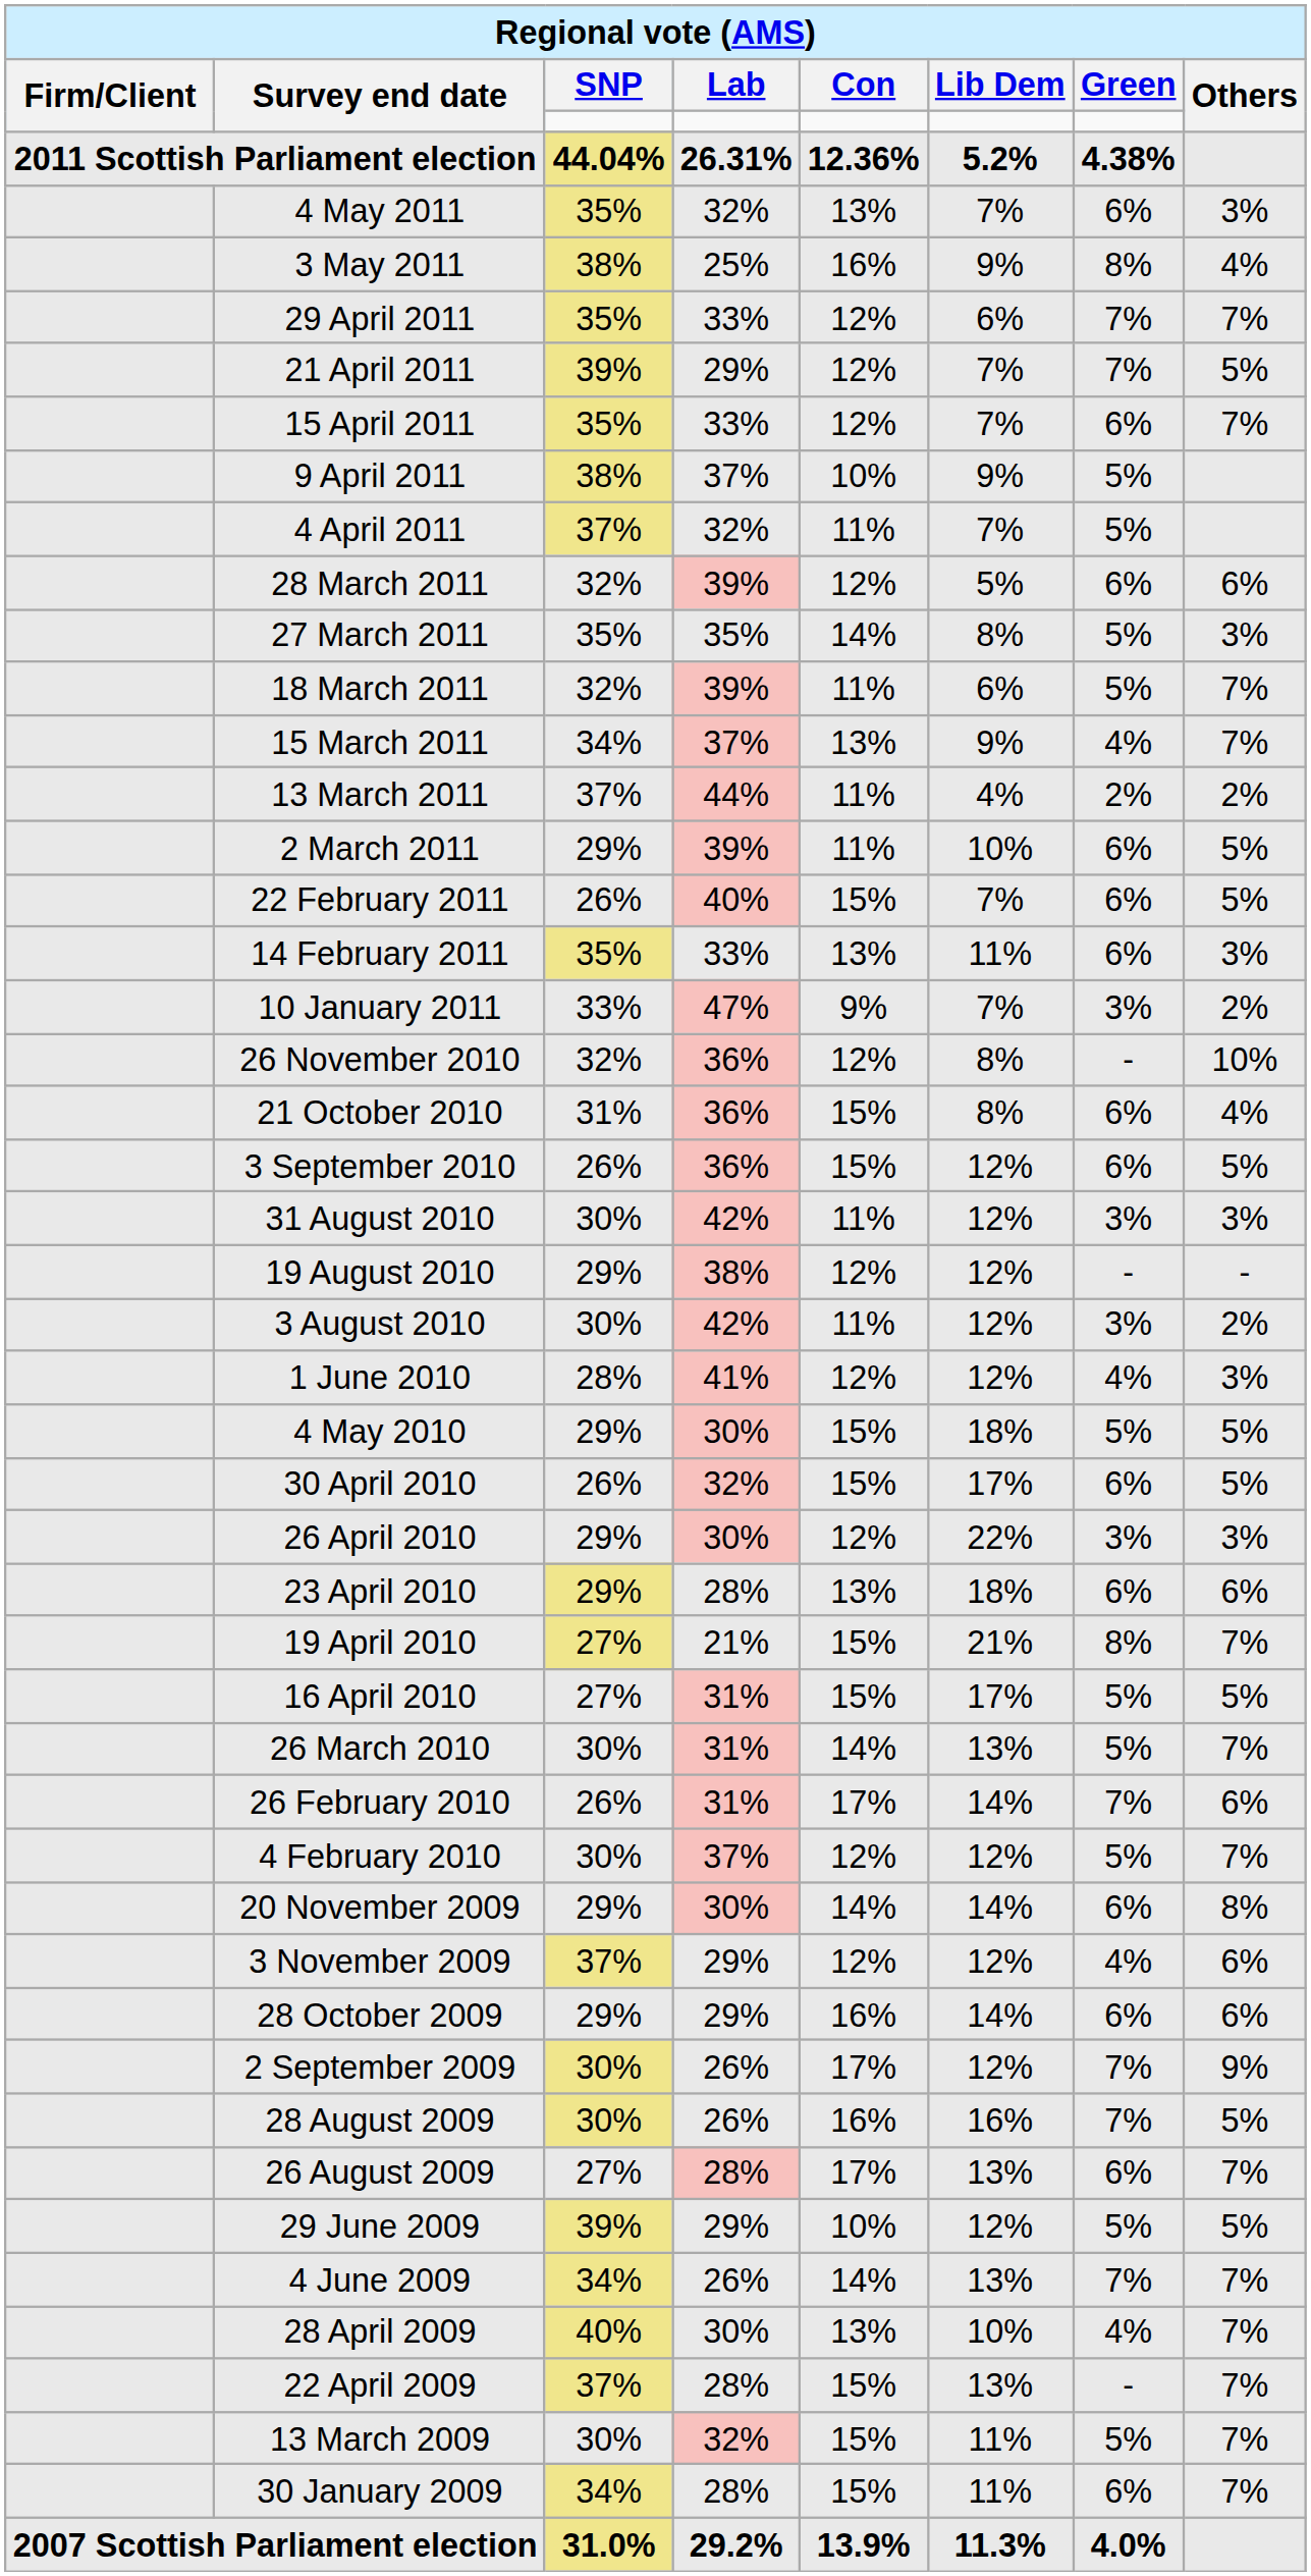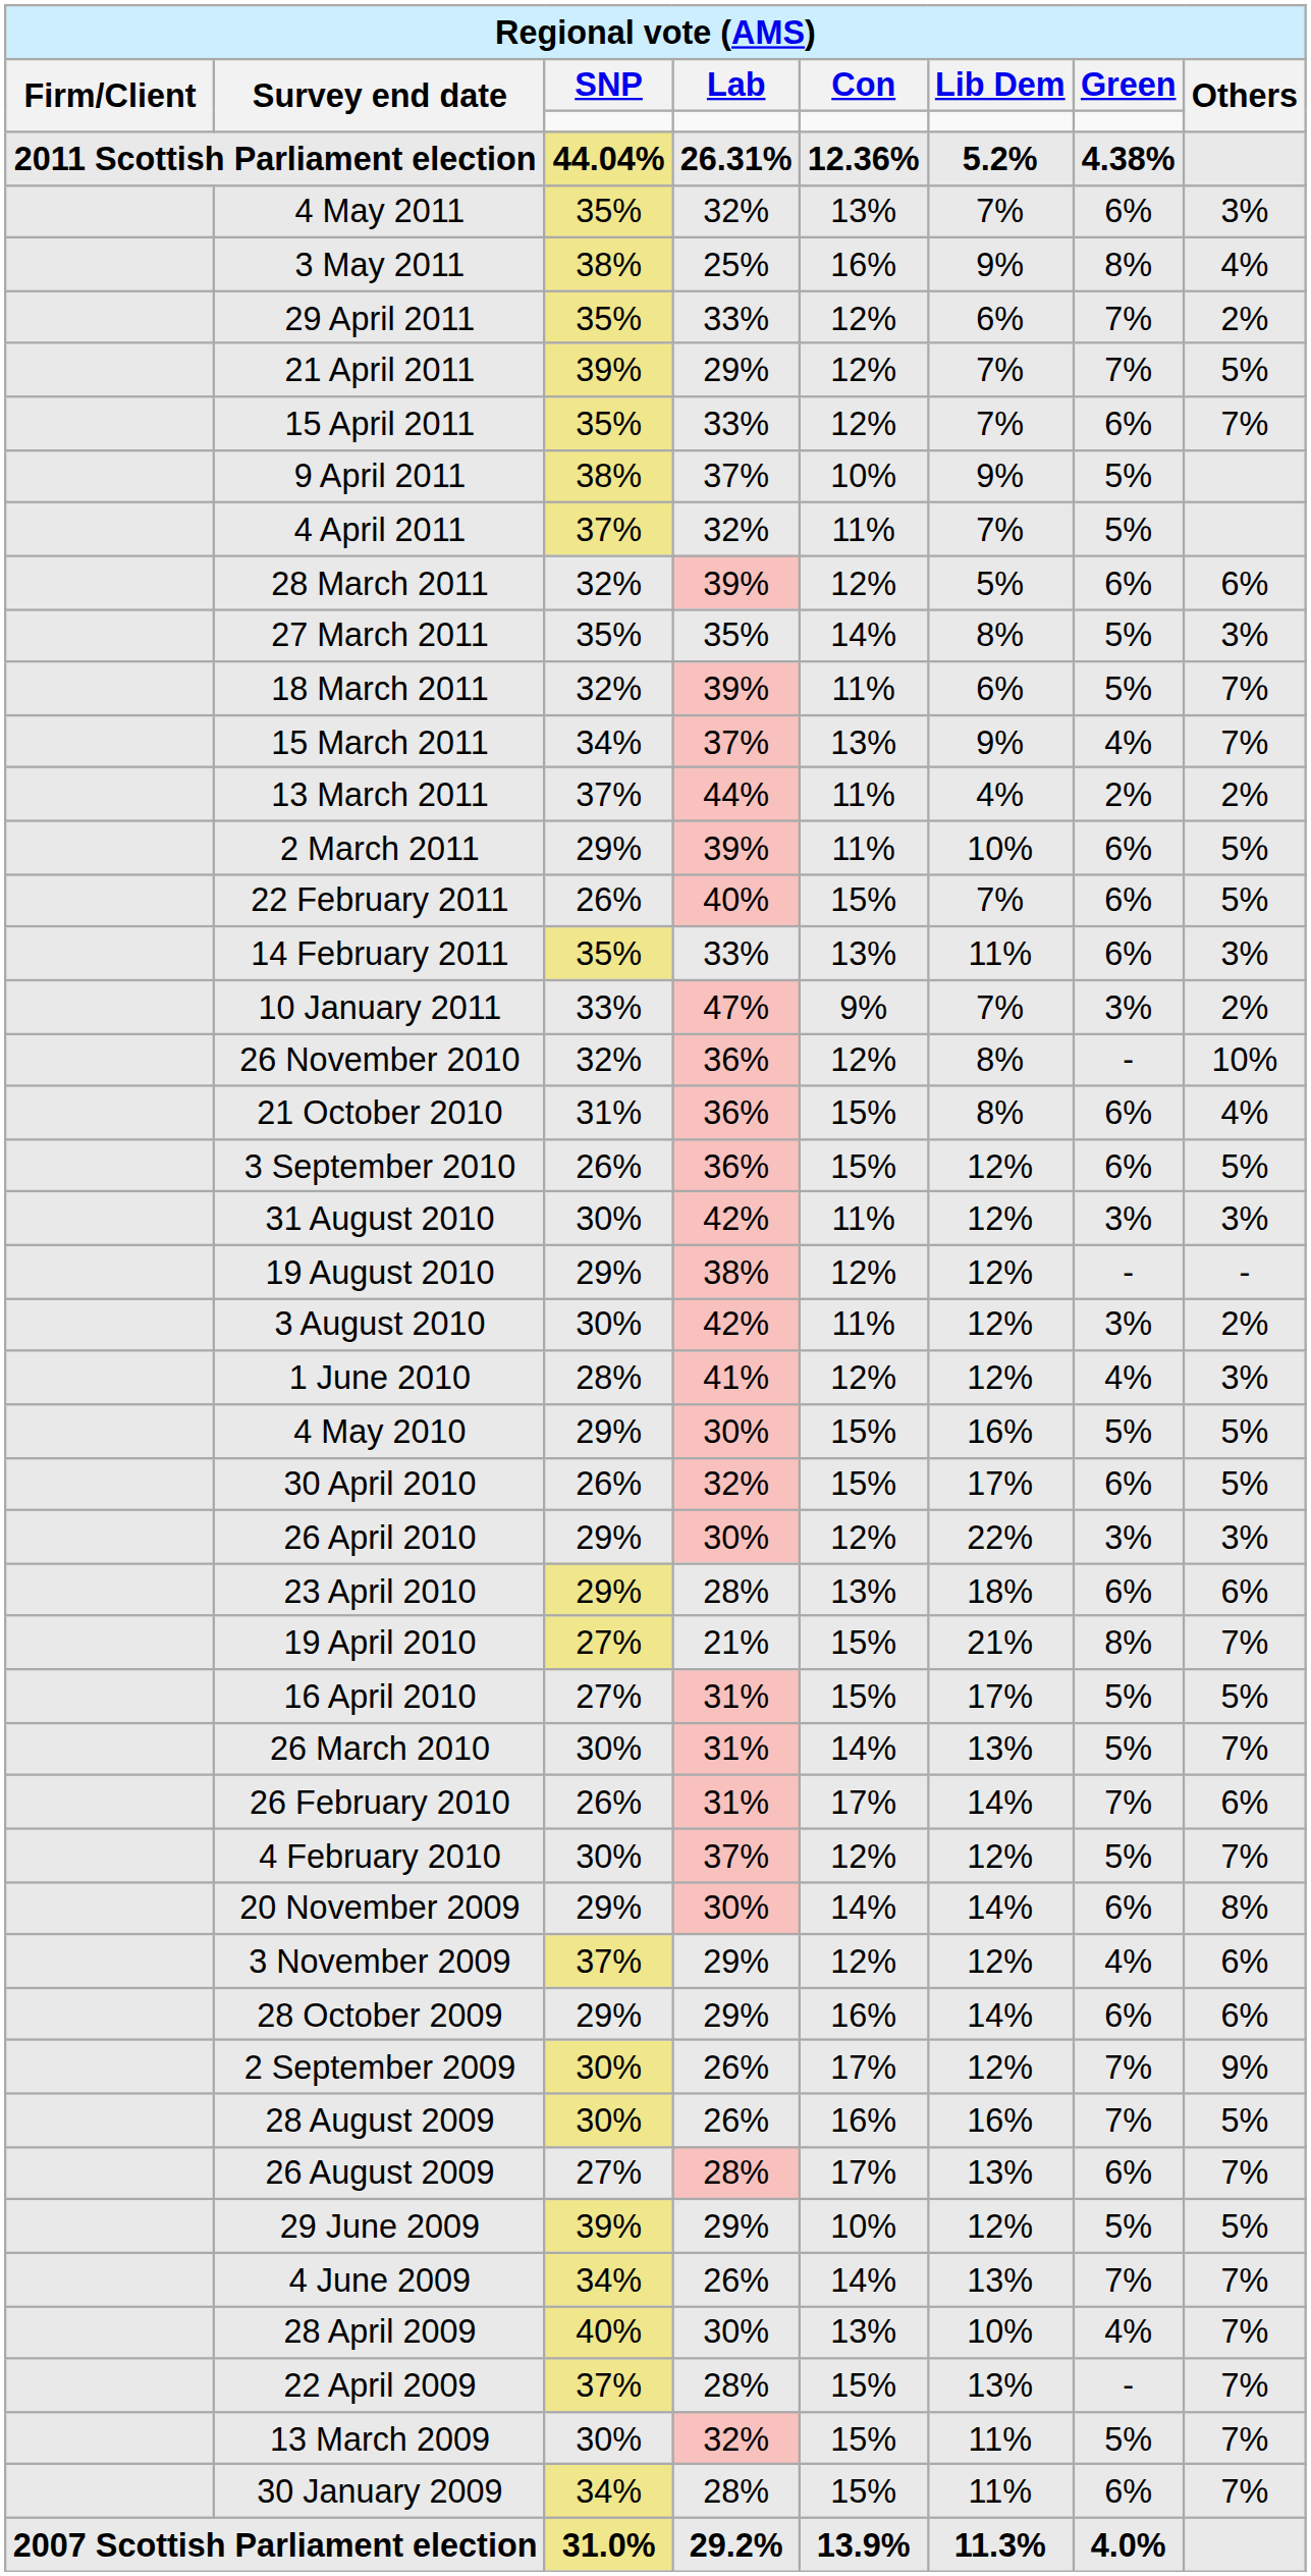29 April 2011 | Others: 7% -> 2%
4 May 2010 | Lib Dem: 18% -> 16%
